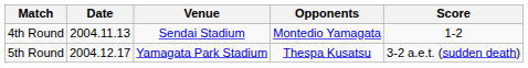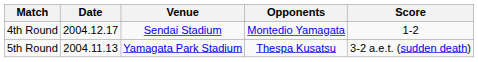4th Round | Date: 2004.11.13 -> 2004.12.17
5th Round | Date: 2004.12.17 -> 2004.11.13
